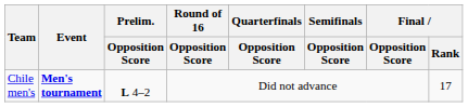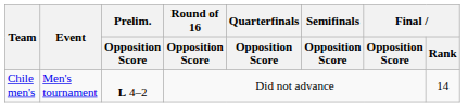Chile men's | Event: bold -> normal
Chile men's | Final / Rank: 17 -> 14
